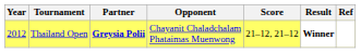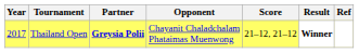Thailand Open | Year: 2012 -> 2017
